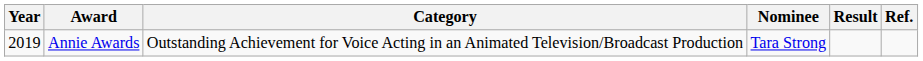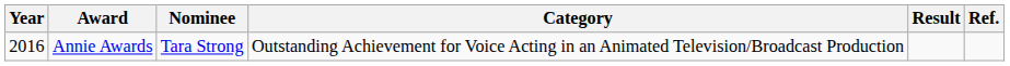columns swapped: Category <-> Nominee
Annie Awards | Year: 2019 -> 2016
